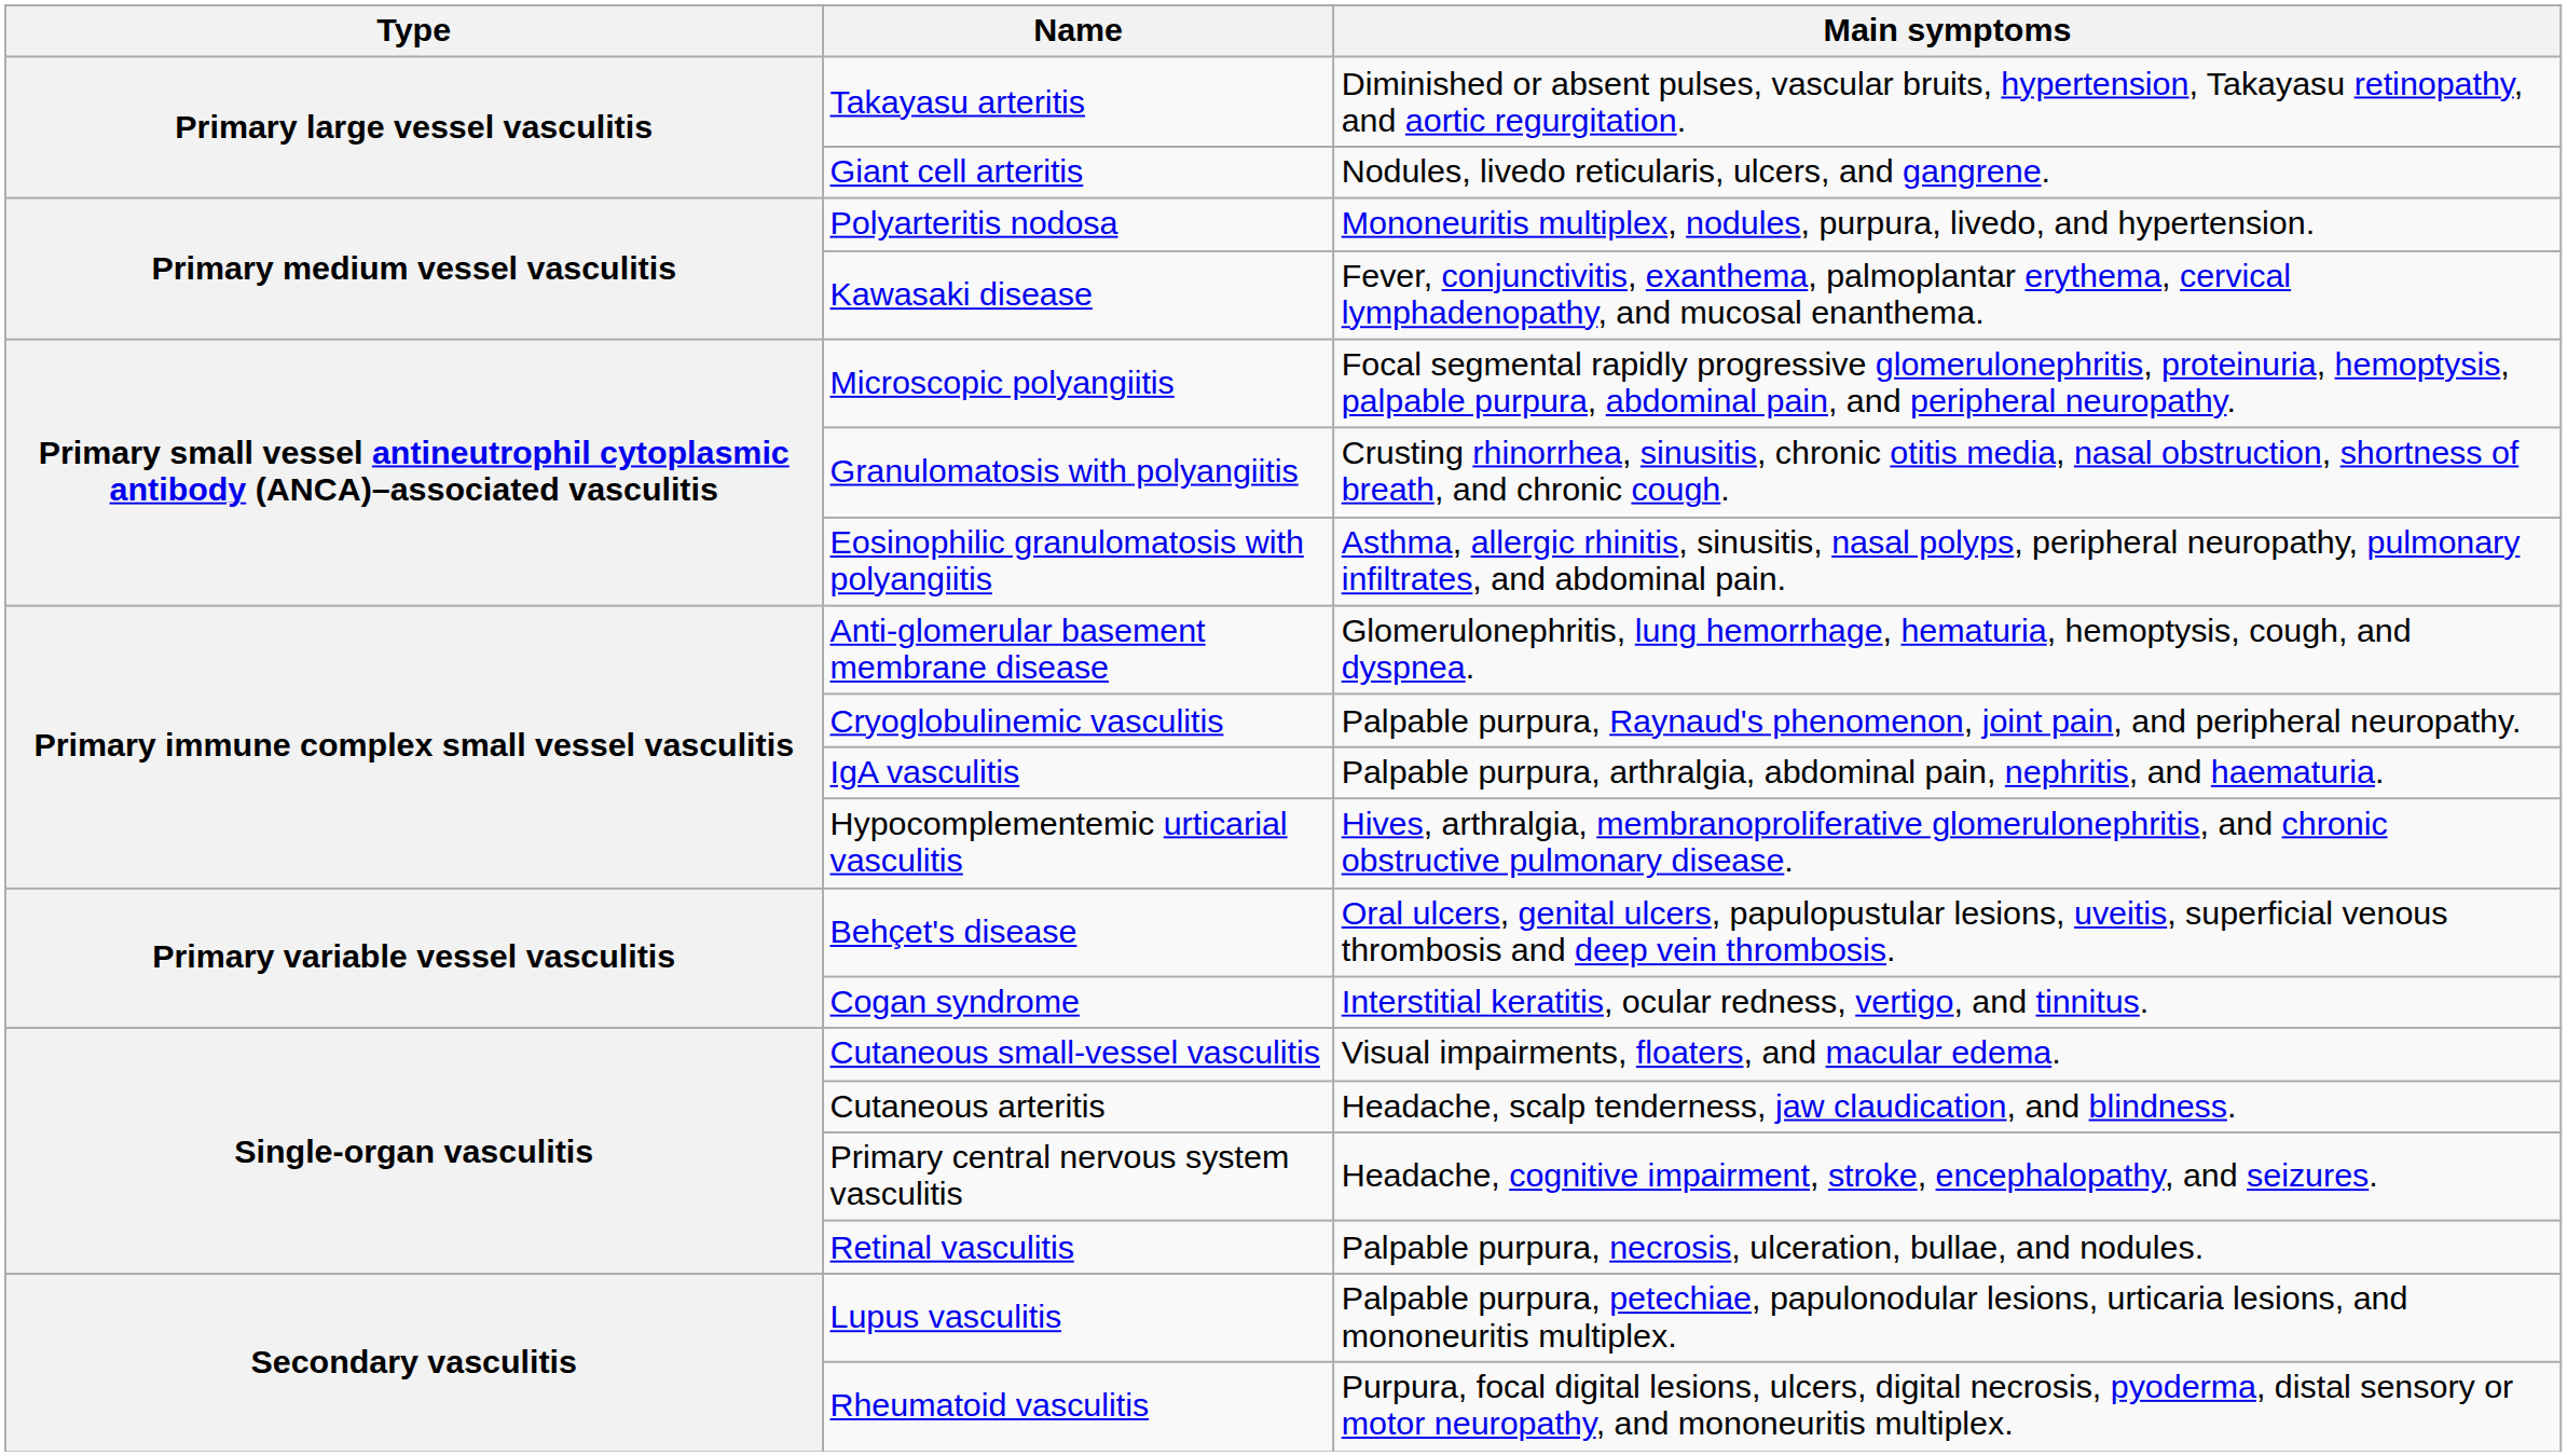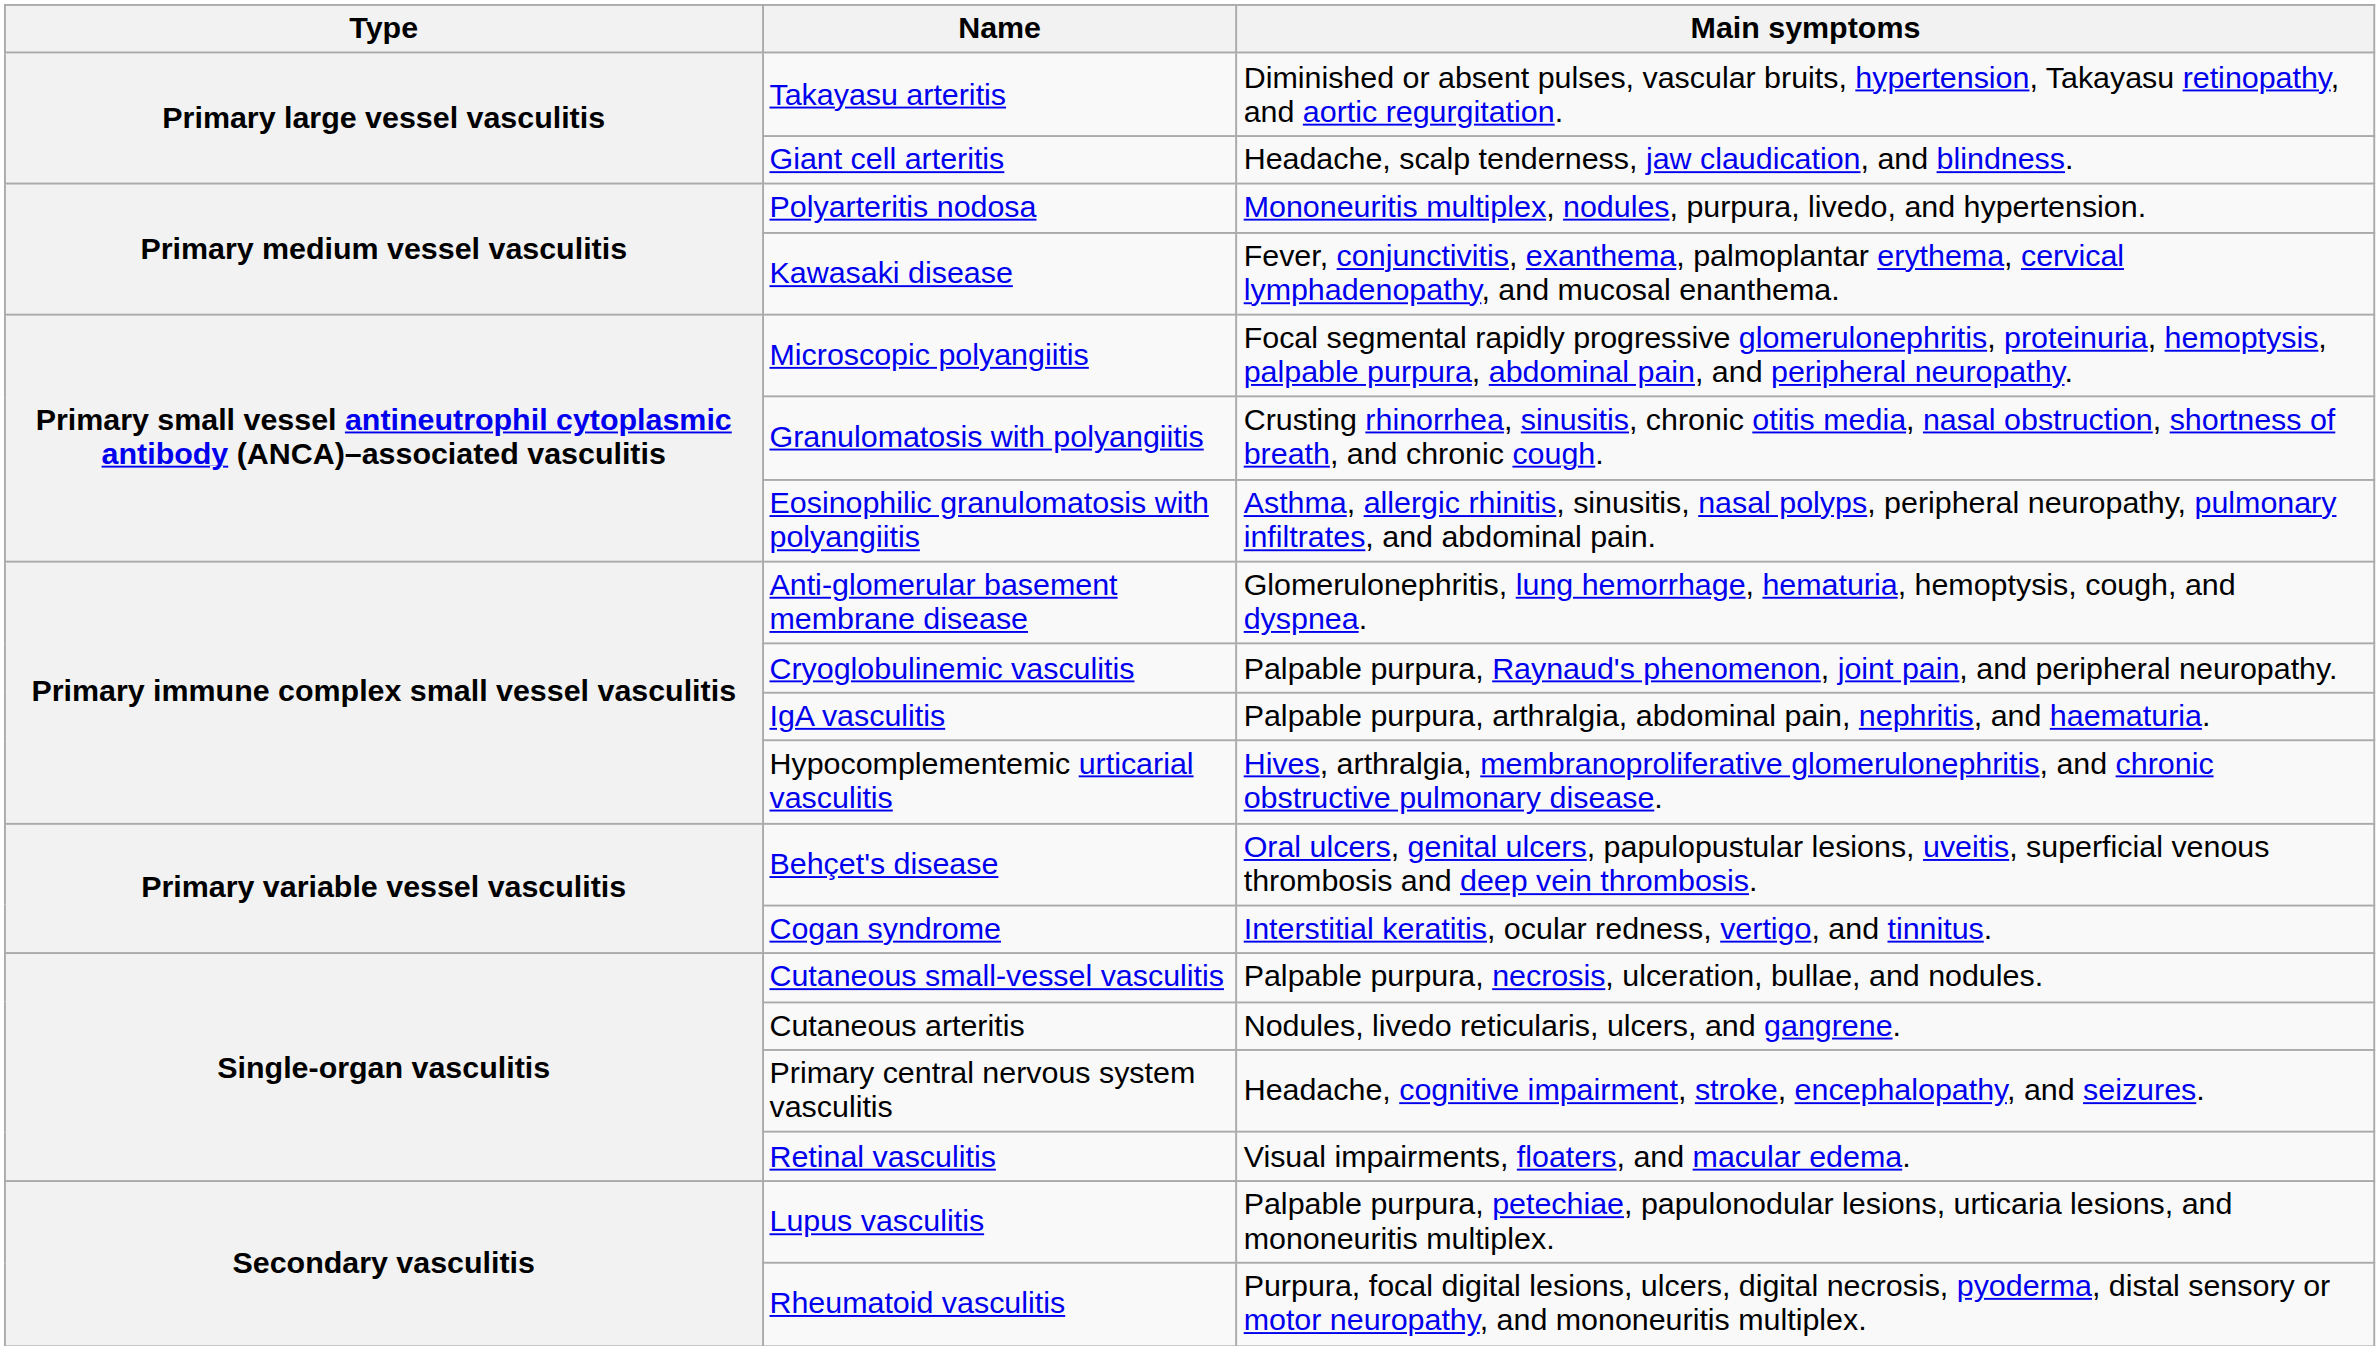Giant cell arteritis | Main symptoms: Nodules, livedo reticularis, ulcers, and gangrene. -> Headache, scalp tenderness, jaw claudication, and blindness.
Cutaneous small-vessel vasculitis | Main symptoms: Visual impairments, floaters, and macular edema. -> Palpable purpura, necrosis, ulceration, bullae, and nodules.
Cutaneous arteritis | Main symptoms: Headache, scalp tenderness, jaw claudication, and blindness. -> Nodules, livedo reticularis, ulcers, and gangrene.
Retinal vasculitis | Main symptoms: Palpable purpura, necrosis, ulceration, bullae, and nodules. -> Visual impairments, floaters, and macular edema.
